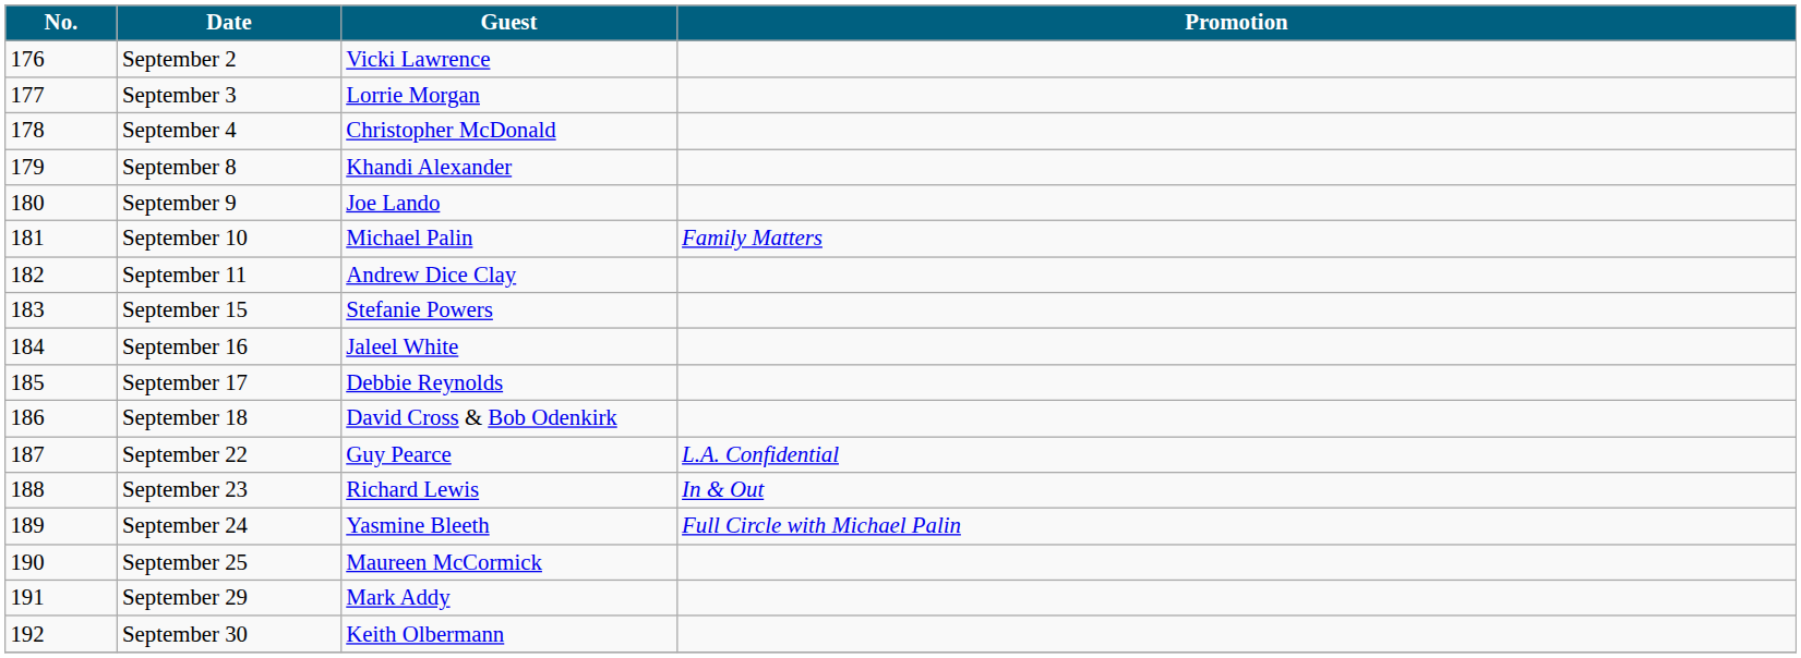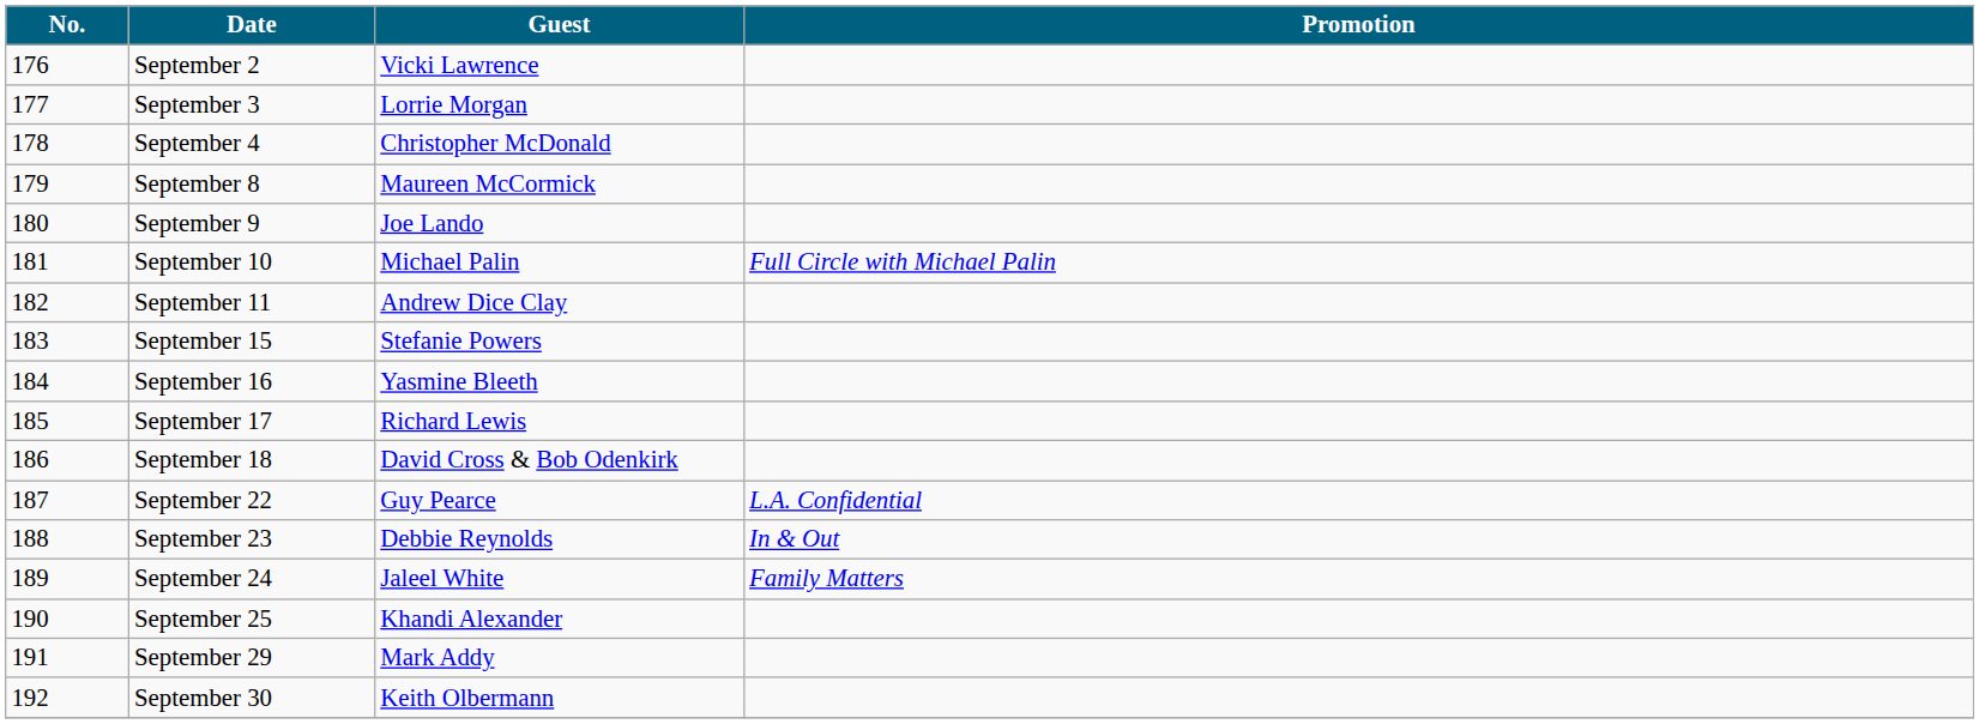September 8 | Guest: Khandi Alexander -> Maureen McCormick
September 10 | Promotion: Family Matters -> Full Circle with Michael Palin
September 16 | Guest: Jaleel White -> Yasmine Bleeth
September 17 | Guest: Debbie Reynolds -> Richard Lewis
September 23 | Guest: Richard Lewis -> Debbie Reynolds
September 24 | Guest: Yasmine Bleeth -> Jaleel White
September 24 | Promotion: Full Circle with Michael Palin -> Family Matters
September 25 | Guest: Maureen McCormick -> Khandi Alexander
